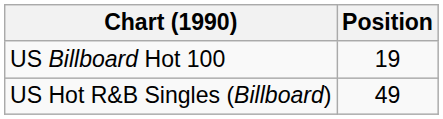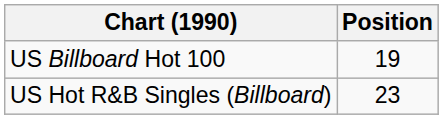US Hot R&B Singles (Billboard) | Position: 49 -> 23
